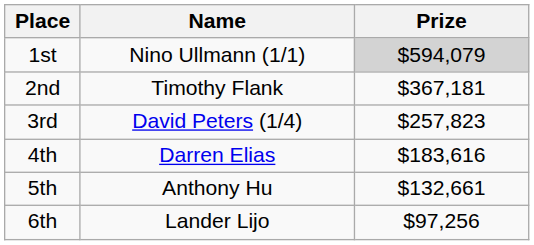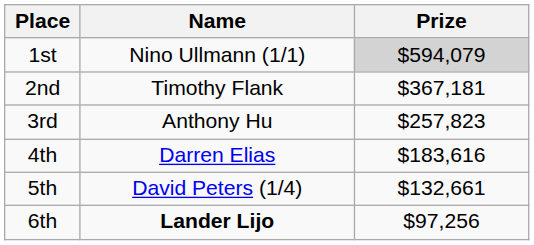3rd | Name: David Peters (1/4) -> Anthony Hu
5th | Name: Anthony Hu -> David Peters (1/4)
6th | Name: normal -> bold
